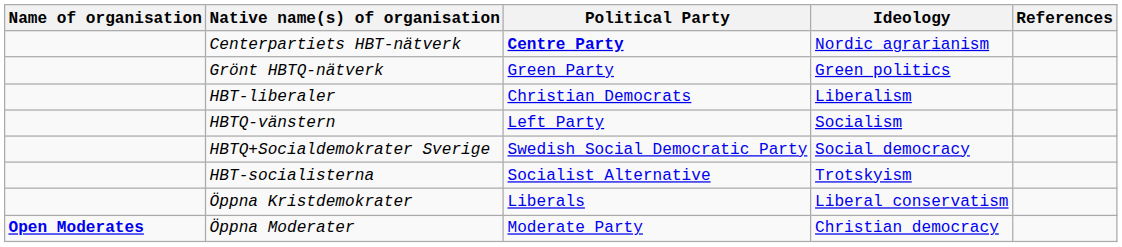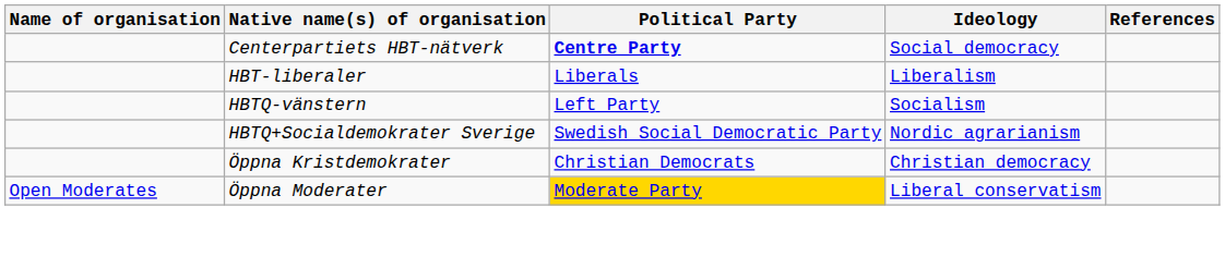Centerpartiets HBT-nätverk | Ideology: Nordic agrarianism -> Social democracy
- row: Grönt HBTQ-nätverk | Green Party | Green politics
HBT-liberaler | Political Party: Christian Democrats -> Liberals
HBTQ+Socialdemokrater Sverige | Ideology: Social democracy -> Nordic agrarianism
- row: HBT-socialisterna | Socialist Alternative | Trotskyism
Öppna Kristdemokrater | Political Party: Liberals -> Christian Democrats
Öppna Kristdemokrater | Ideology: Liberal conservatism -> Christian democracy
Öppna Moderater | Name of organisation: bold -> normal
Öppna Moderater | Political Party: no background -> gold background
Öppna Moderater | Ideology: Christian democracy -> Liberal conservatism
